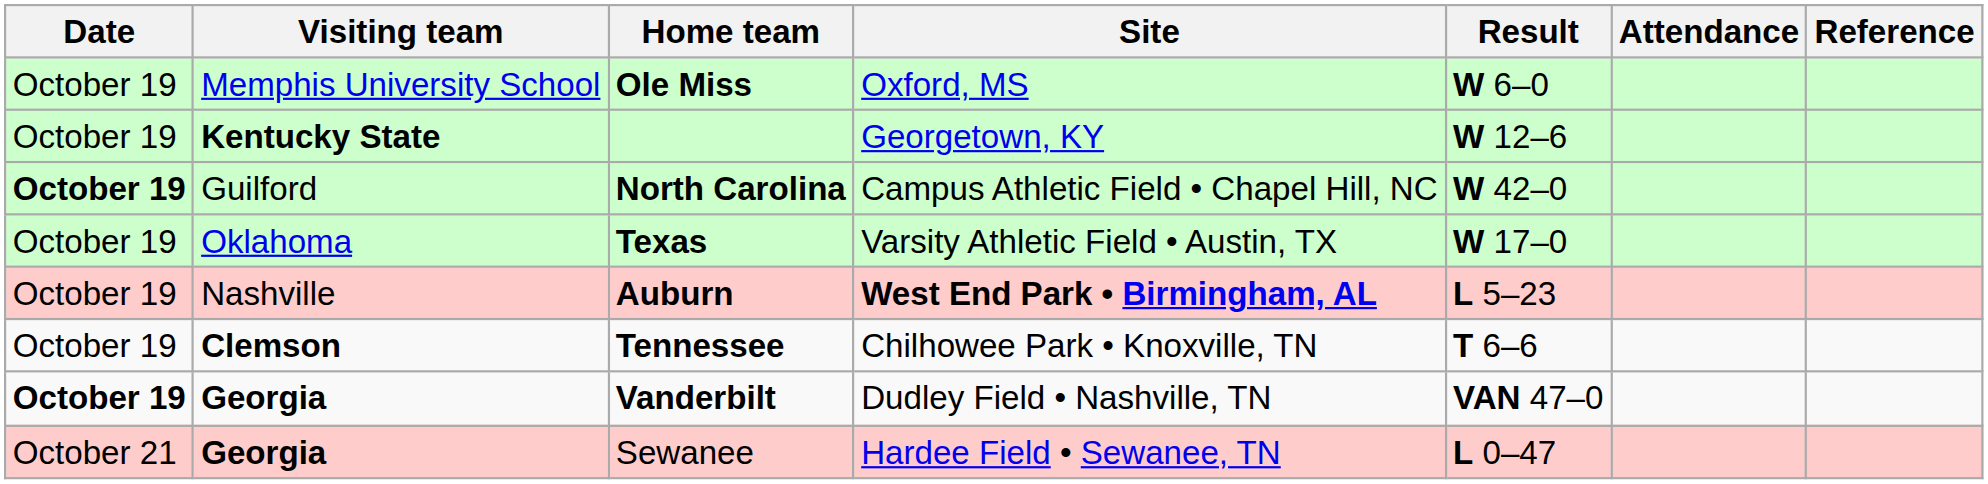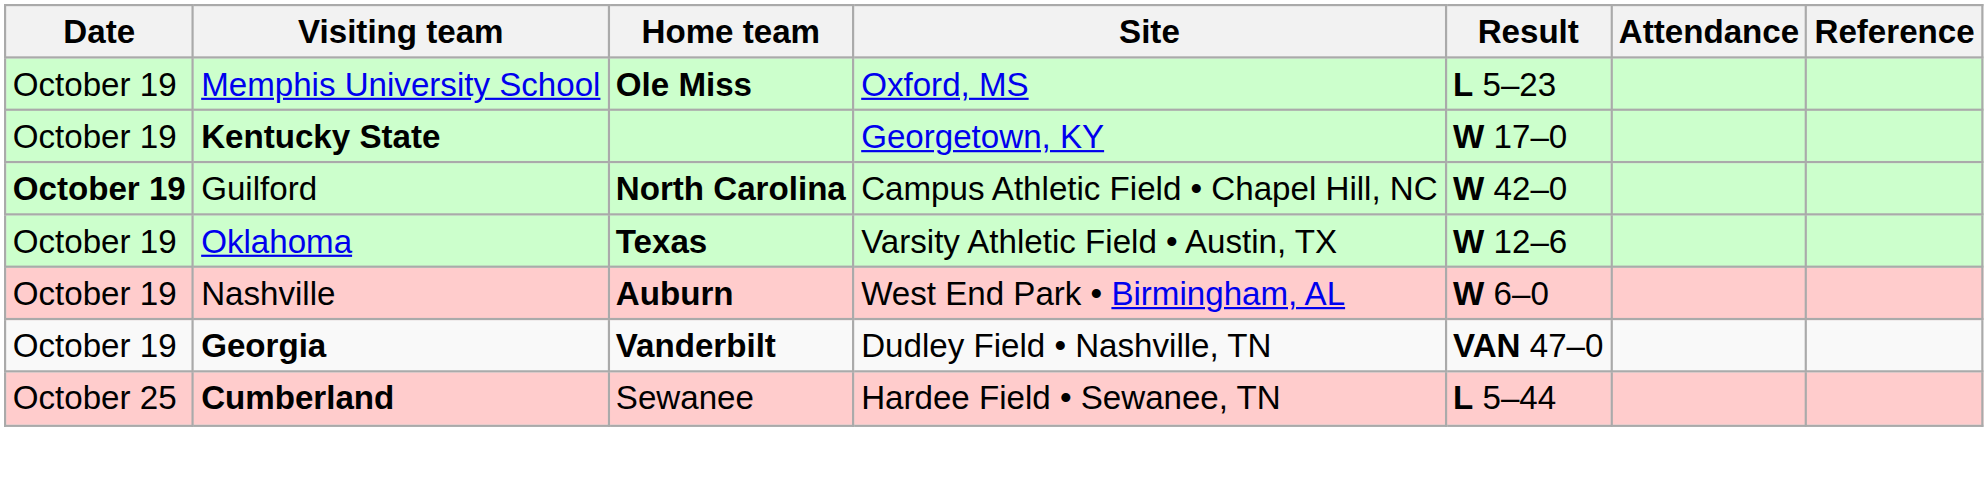Memphis University School | Result: W 6–0 -> L 5–23
Kentucky State | Result: W 12–6 -> W 17–0
Oklahoma | Result: W 17–0 -> W 12–6
Nashville | Site: bold -> normal
Nashville | Result: L 5–23 -> W 6–0
- row: October 19 | Clemson | Tennessee | Chilhowee Park • Knoxville, TN | T 6–6
Georgia / Vanderbilt | Date: bold -> normal
- row: October 21 | Georgia | Sewanee | Hardee Field • Sewanee, TN | L 0–47
+ row: October 25 | Cumberland | Sewanee | Hardee Field • Sewanee, TN | L 5–44
